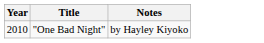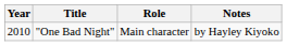+ column: Role | Main character
